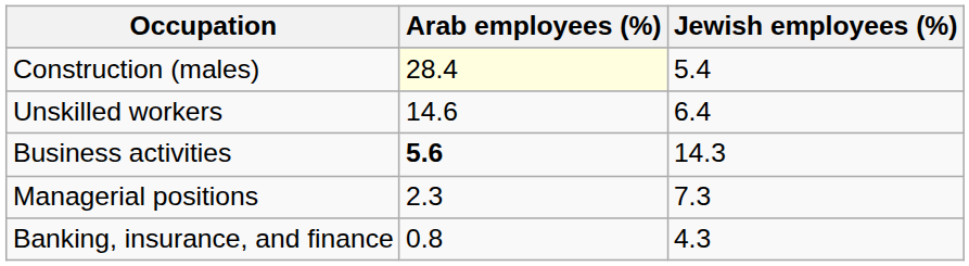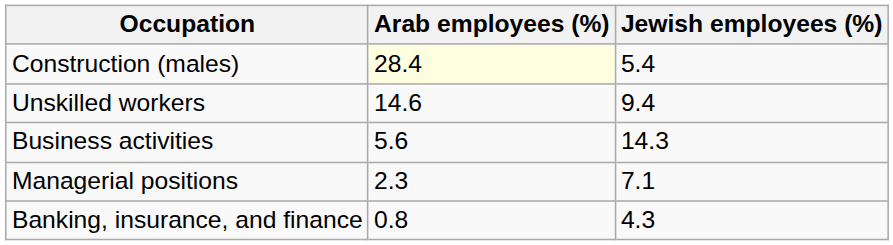Unskilled workers | Jewish employees (%): 6.4 -> 9.4
Business activities | Arab employees (%): bold -> normal
Managerial positions | Jewish employees (%): 7.3 -> 7.1
